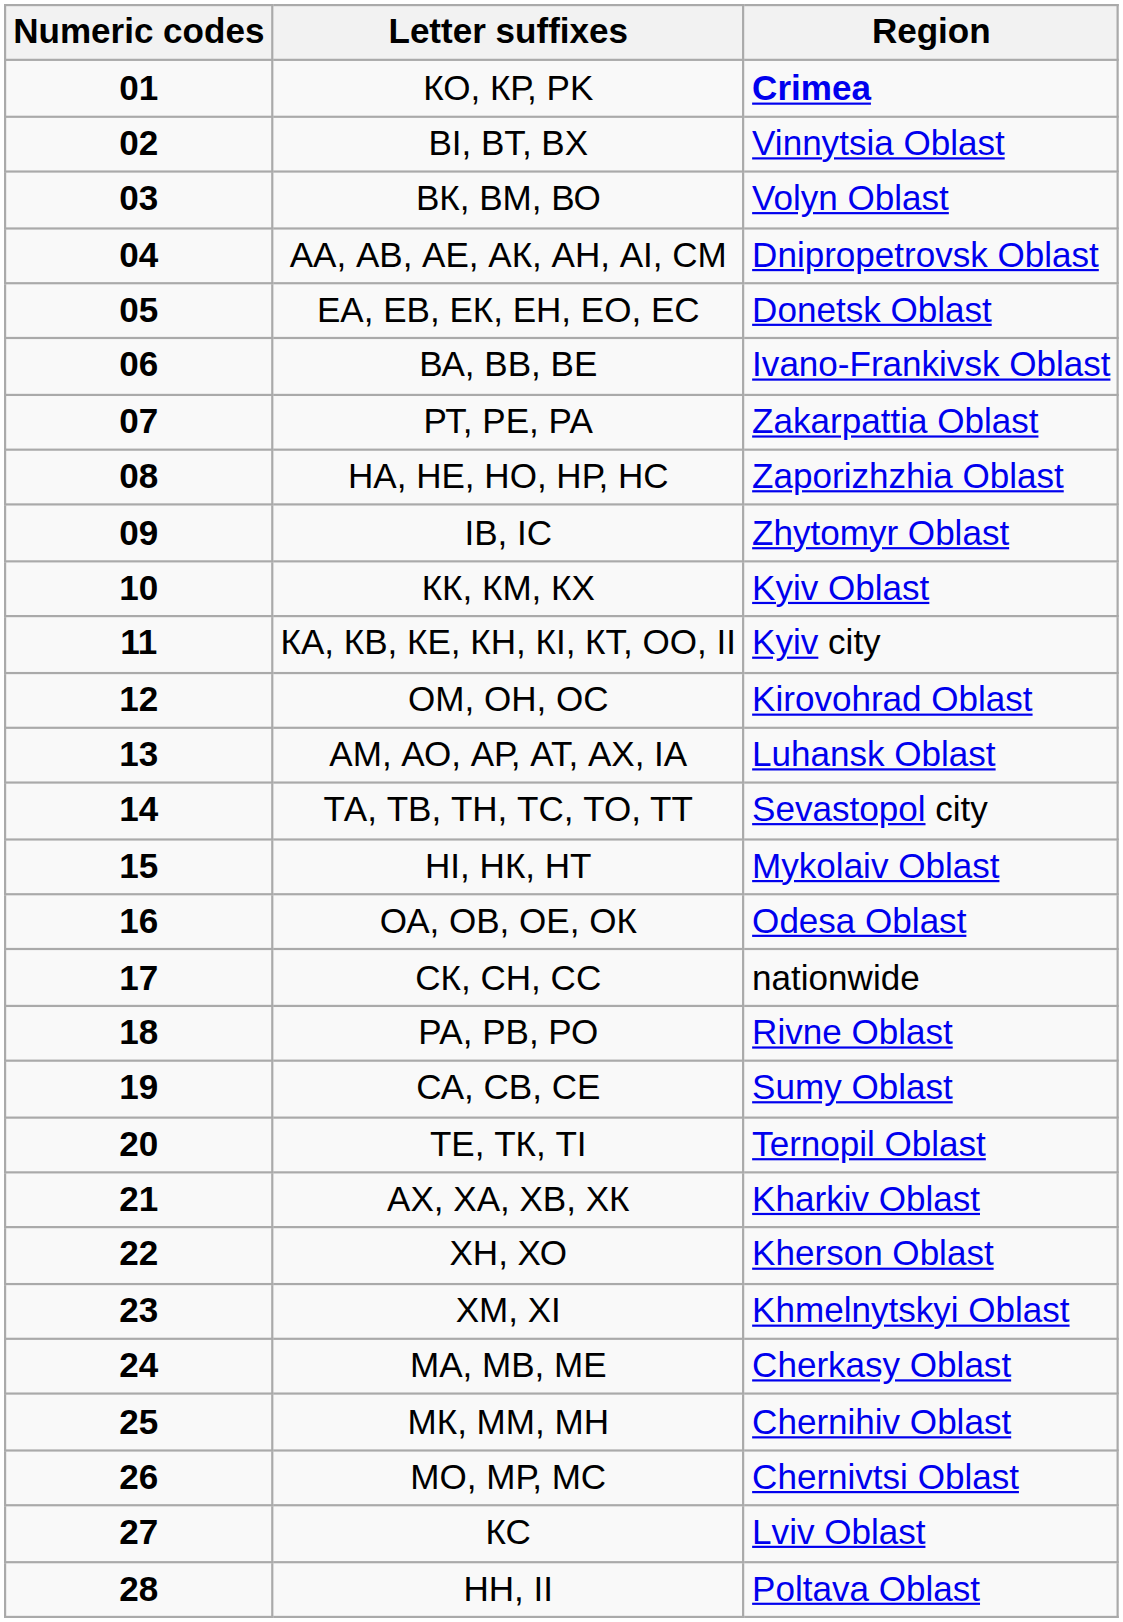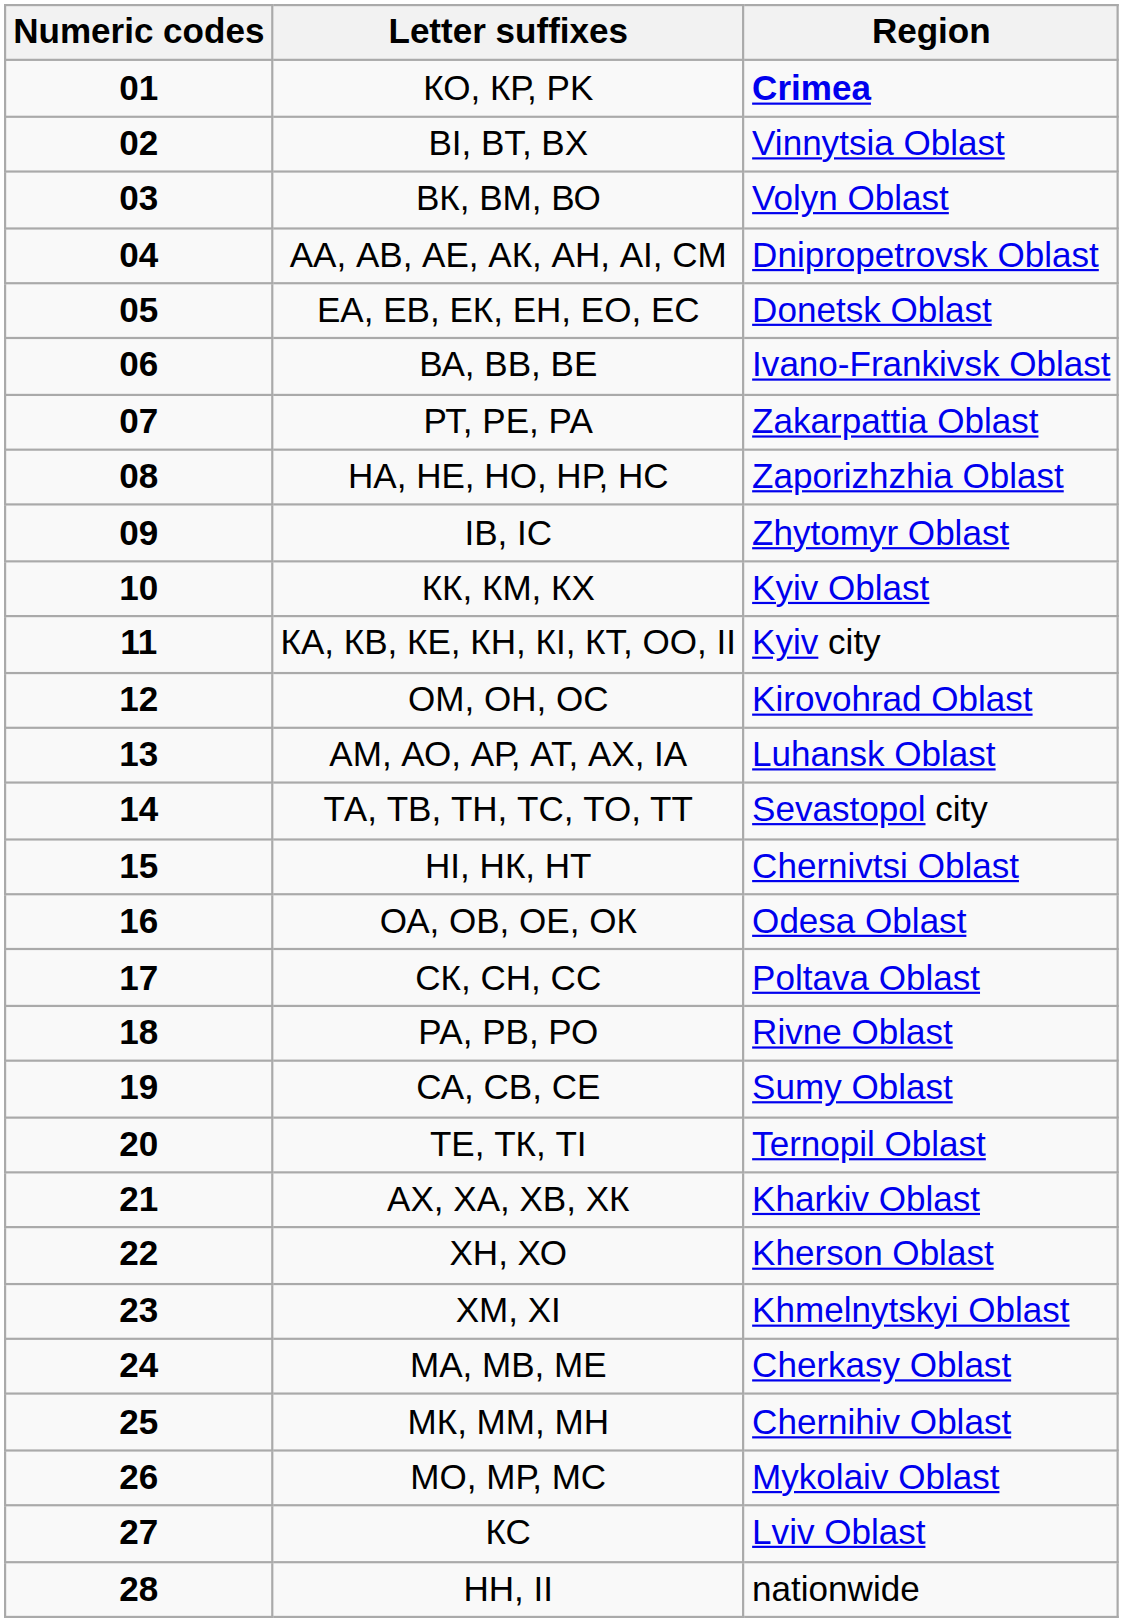HI, НК, НТ | Region: Mykolaiv Oblast -> Chernivtsi Oblast
СК, СН, СС | Region: nationwide -> Poltava Oblast
МО, МР, МС | Region: Chernivtsi Oblast -> Mykolaiv Oblast
HH, II | Region: Poltava Oblast -> nationwide
